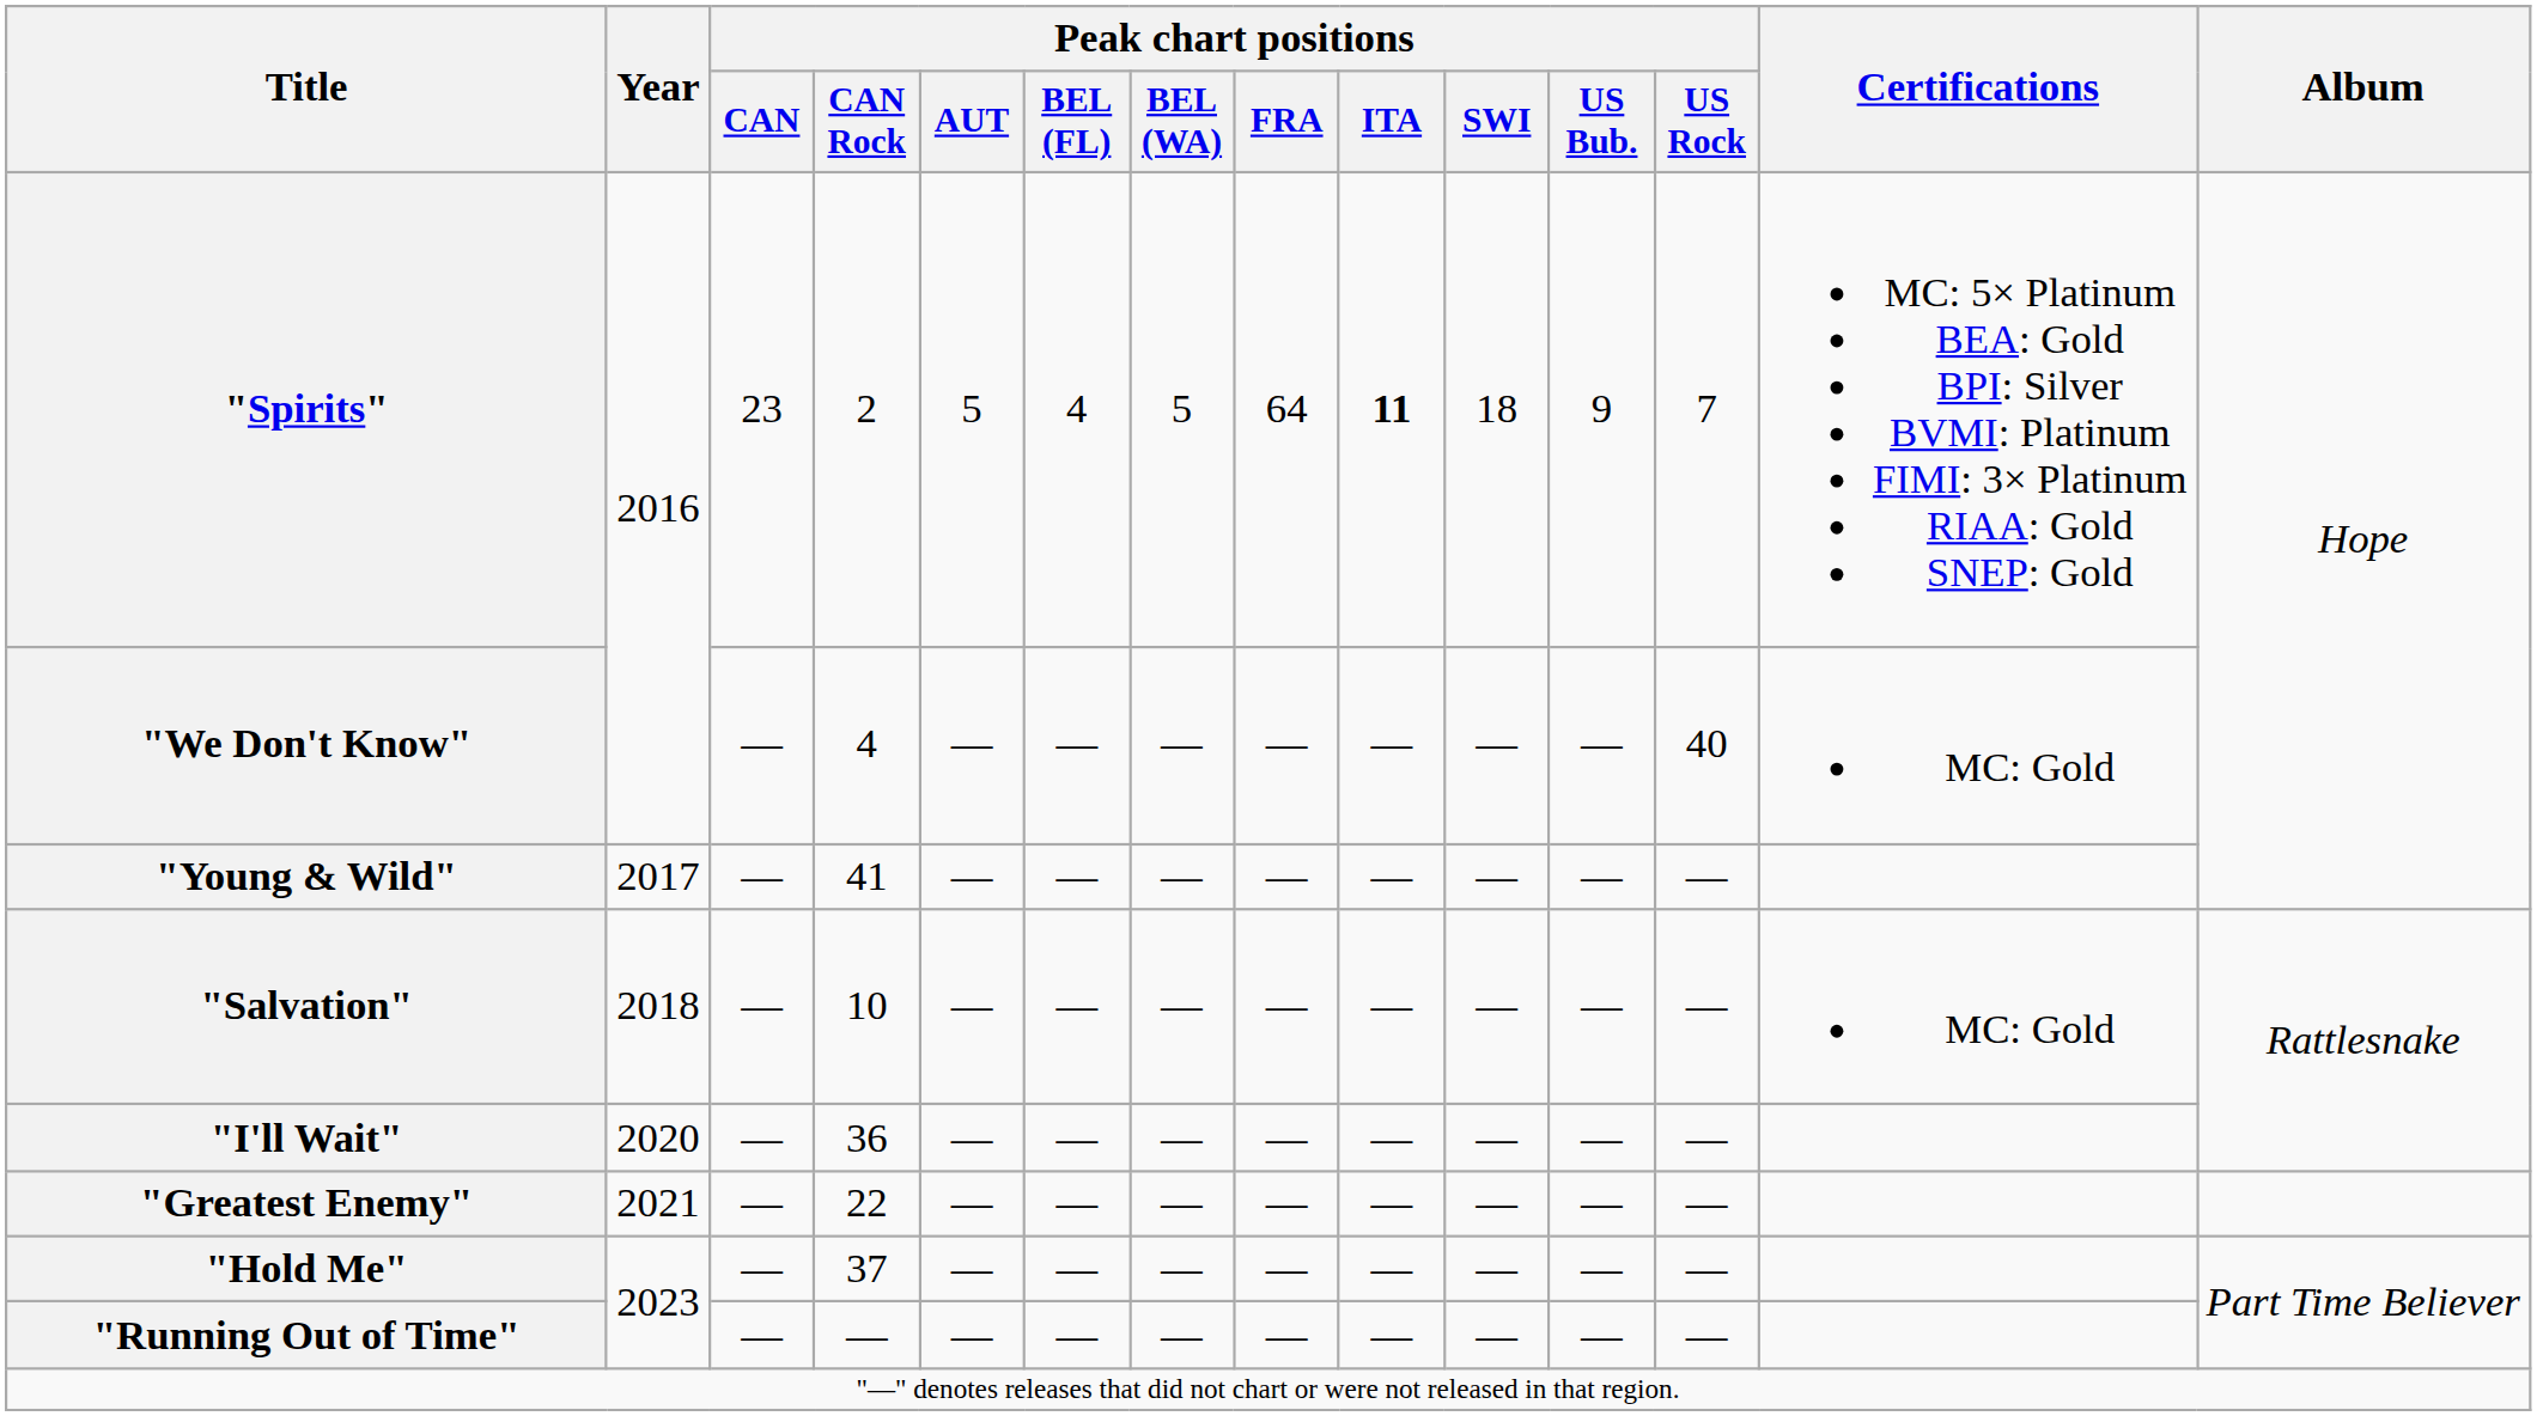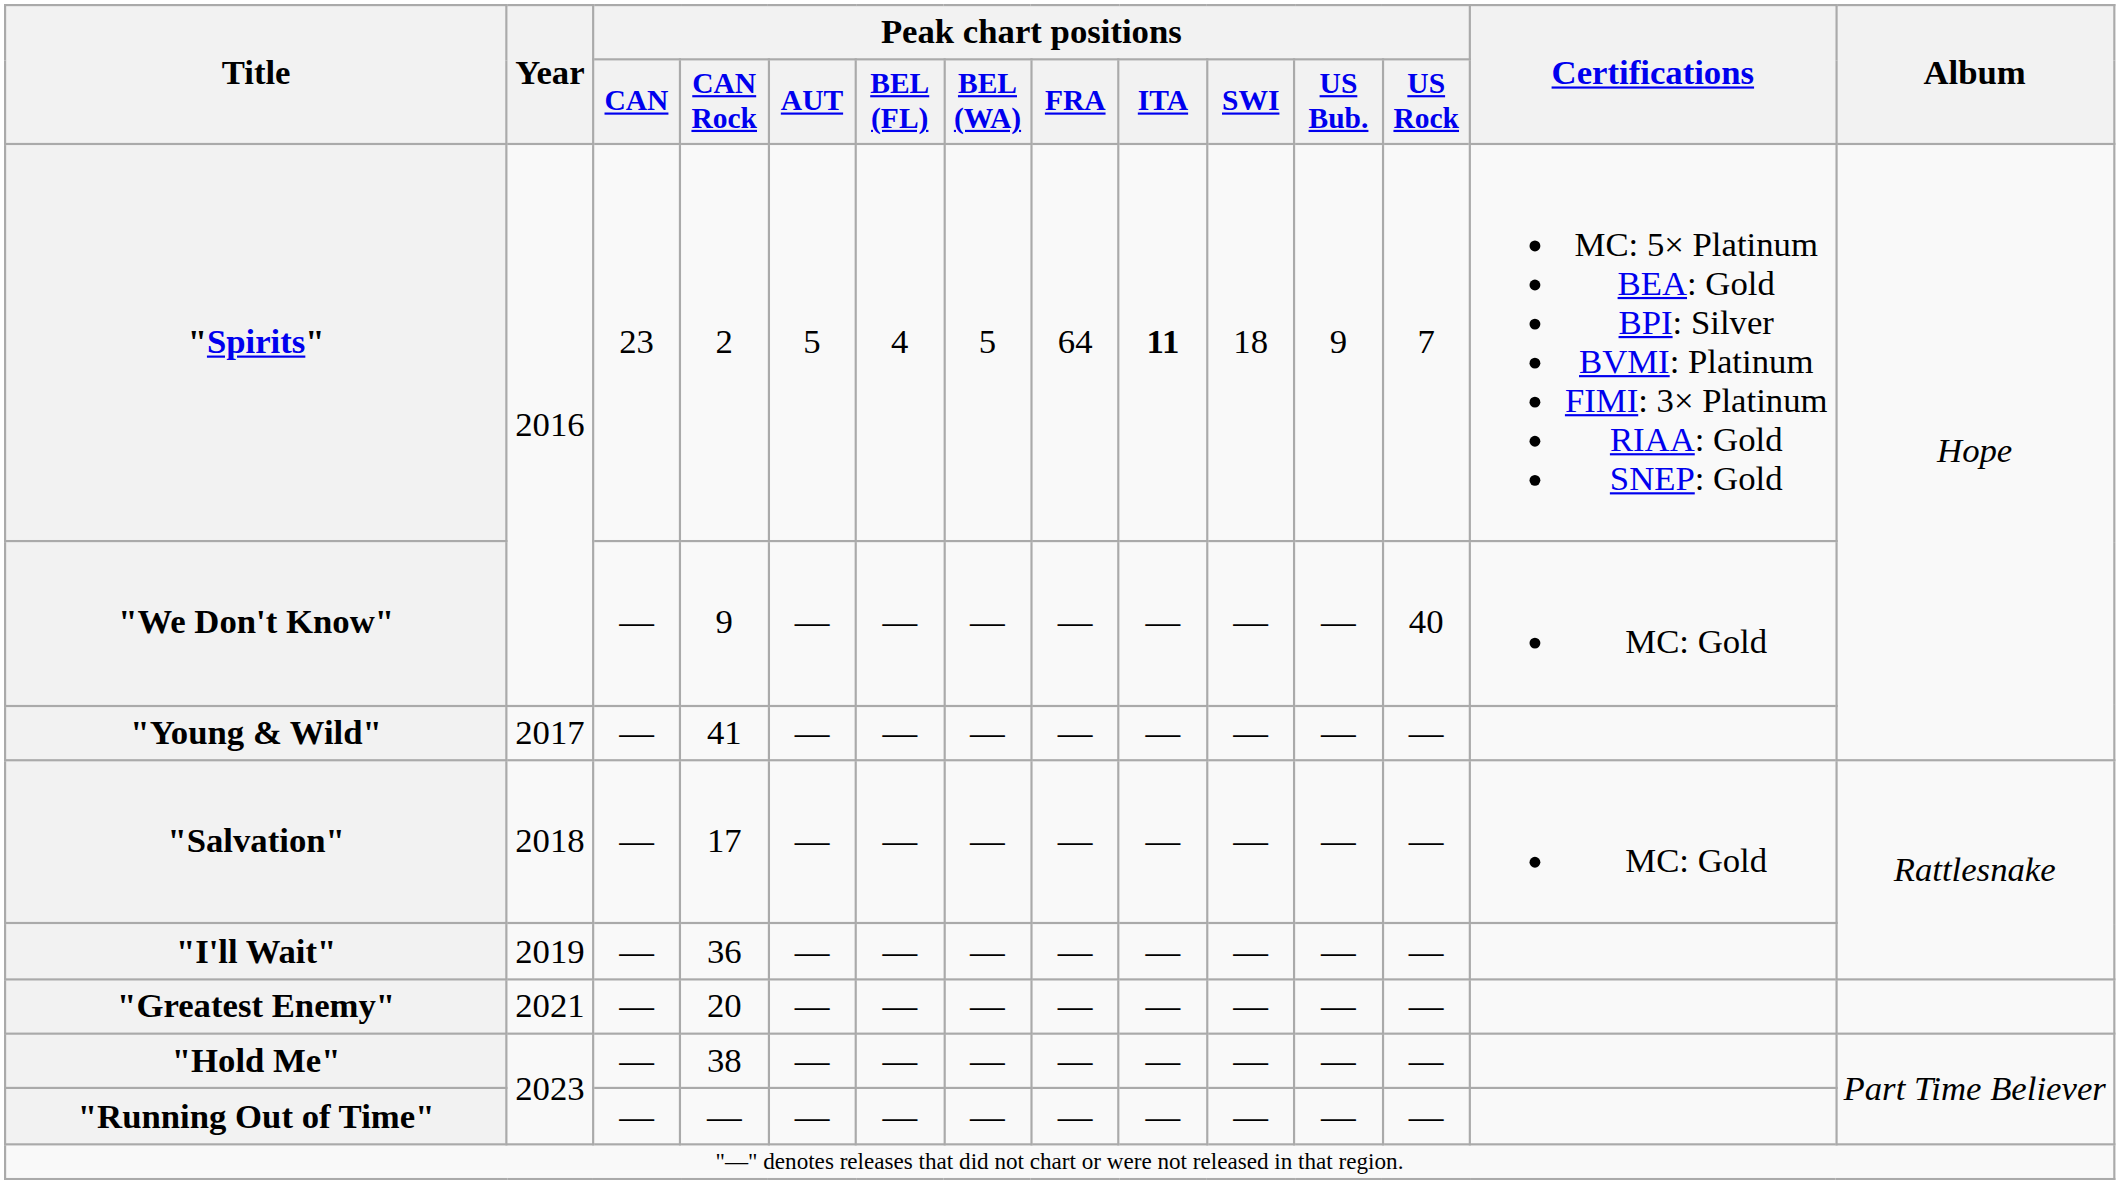"We Don't Know" | Peak chart positions / CAN Rock: 4 -> 9
"Salvation" | Peak chart positions / CAN Rock: 10 -> 17
"I'll Wait" | Year: 2020 -> 2019
"Greatest Enemy" | Peak chart positions / CAN Rock: 22 -> 20
"Hold Me" | Peak chart positions / CAN Rock: 37 -> 38
